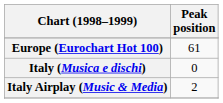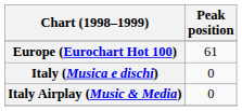Italy Airplay (Music & Media) | Peak position: 2 -> 0
